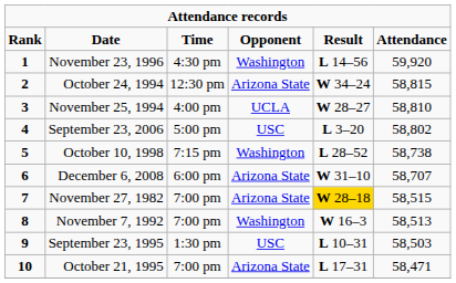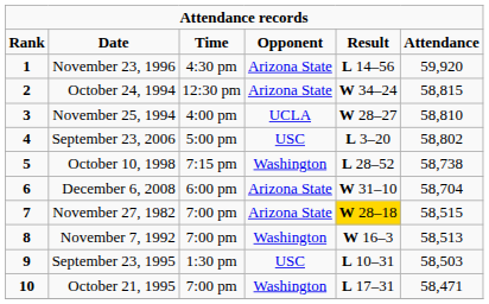November 23, 1996 | column 4: Washington -> Arizona State
December 6, 2008 | column 6: 58,707 -> 58,704
October 21, 1995 | column 4: Arizona State -> Washington
